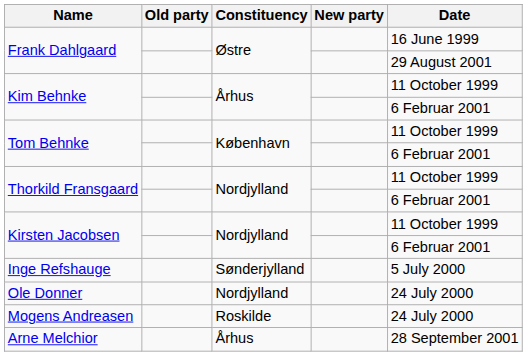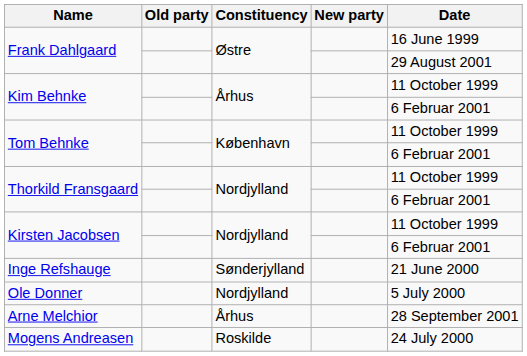Inge Refshauge | Date: 5 July 2000 -> 21 June 2000
Ole Donner | Date: 24 July 2000 -> 5 July 2000
rows swapped: Mogens Andreasen <-> Arne Melchior
